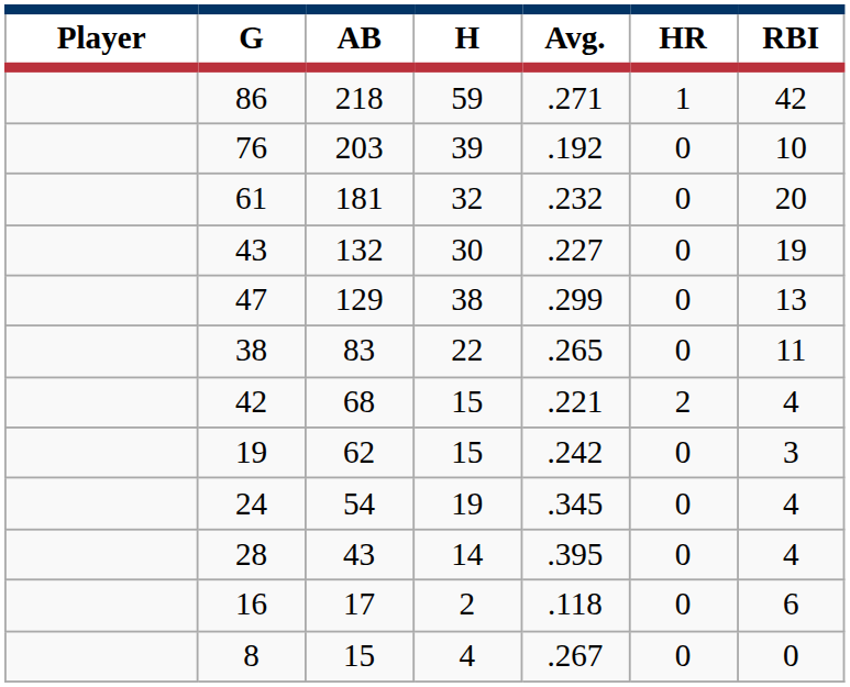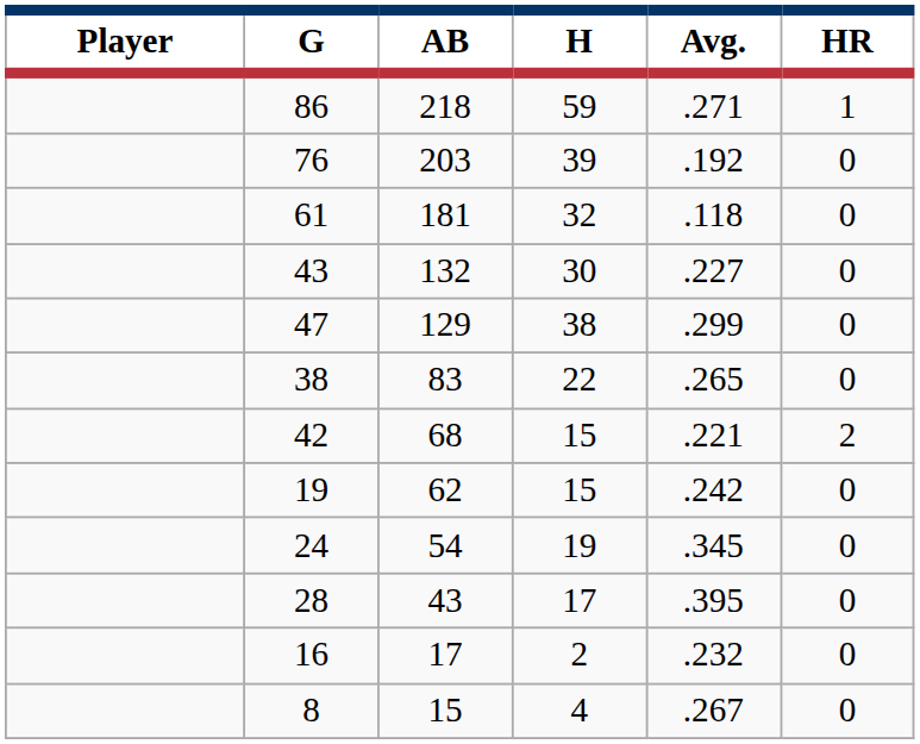- column: RBI | 42 | 10 | 20 | 19 | 13 | 11 | 4 | 3 | 4 | 4 | 6 | 0
61 | Avg.: .232 -> .118
28 | H: 14 -> 17
16 | Avg.: .118 -> .232
